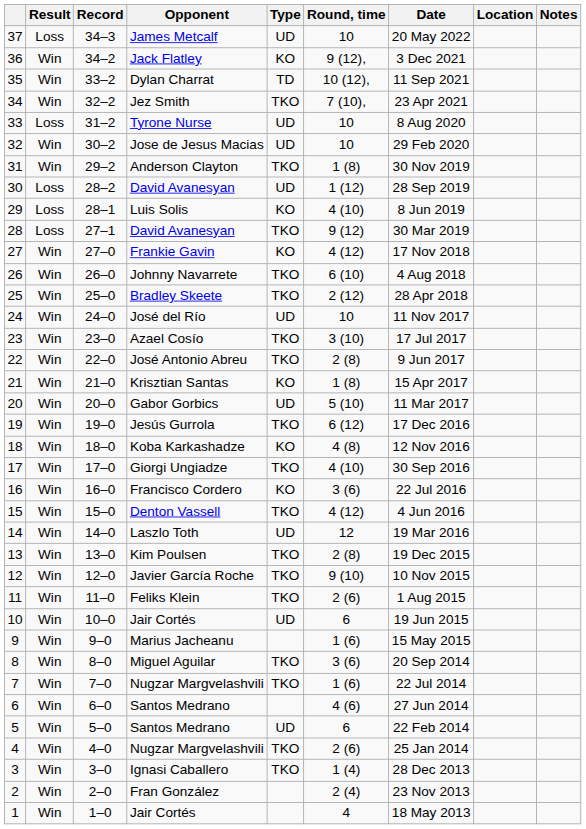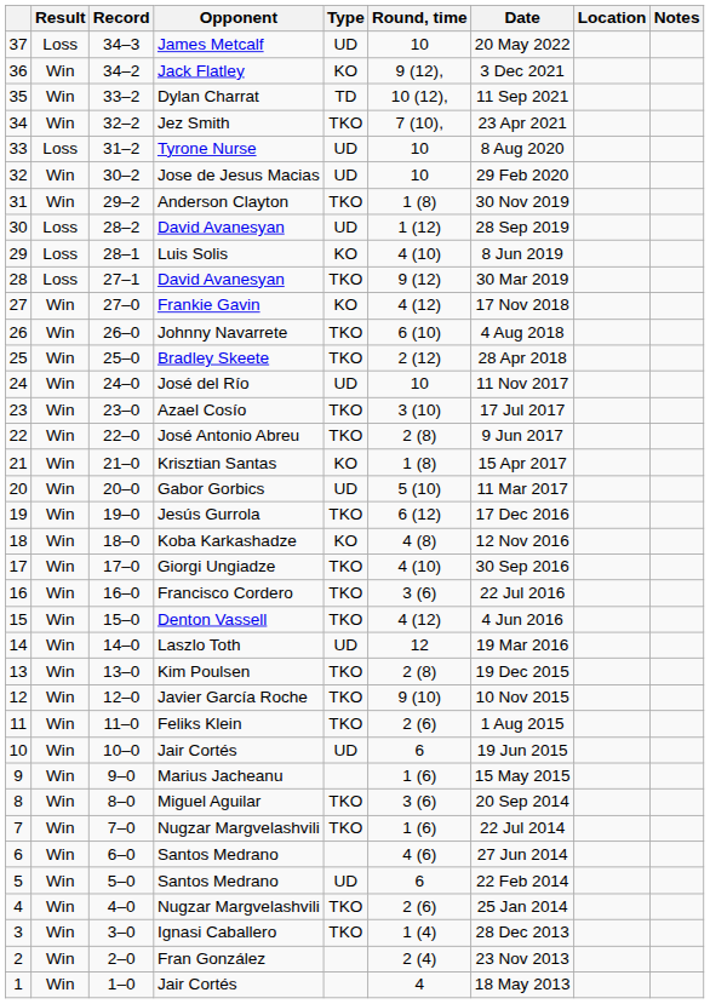16 | Type: KO -> TKO
